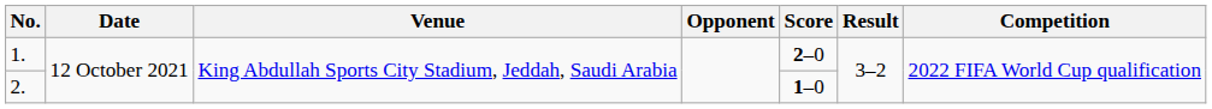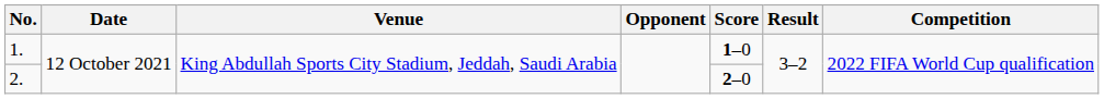1. | Score: 2–0 -> 1–0
2. | Score: 1–0 -> 2–0
